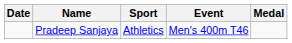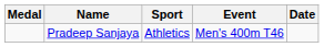columns swapped: Medal <-> Date
